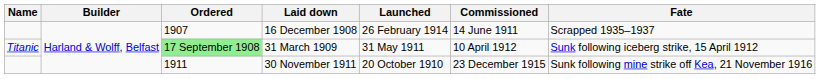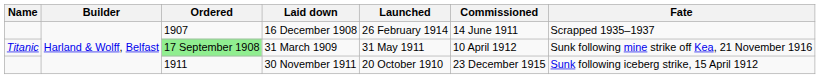31 March 1909 | Fate: Sunk following iceberg strike, 15 April 1912 -> Sunk following mine strike off Kea, 21 November 1916
30 November 1911 | Fate: Sunk following mine strike off Kea, 21 November 1916 -> Sunk following iceberg strike, 15 April 1912
